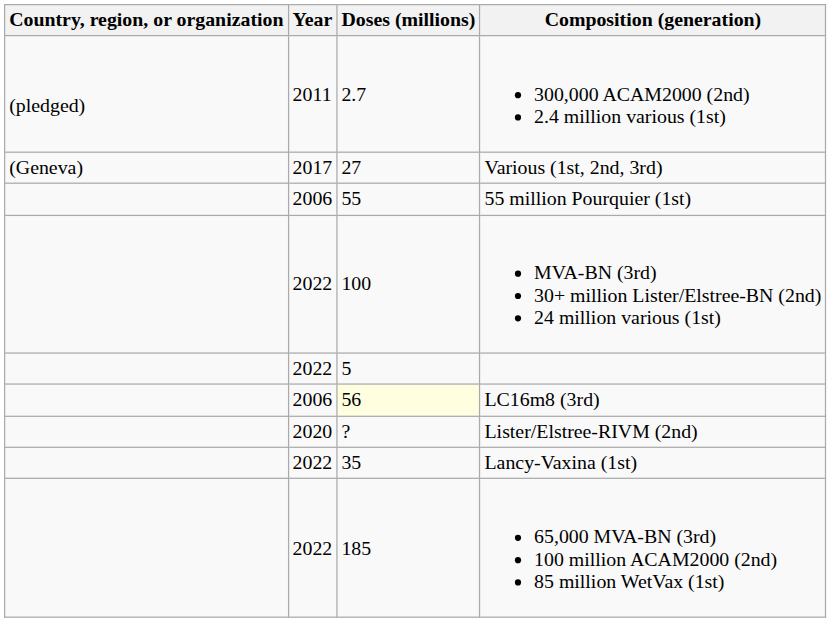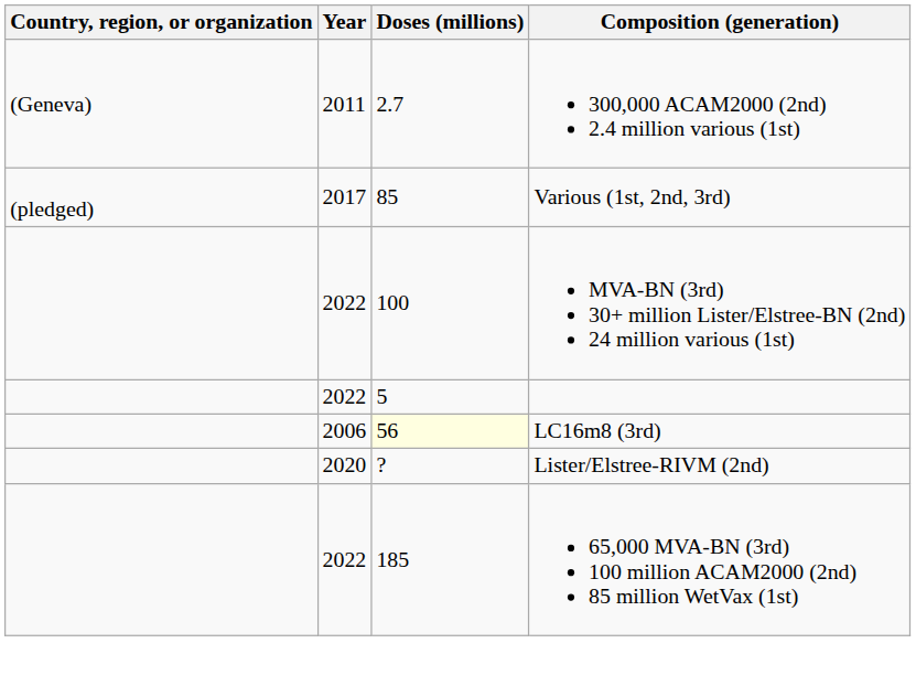300,000 ACAM2000 (2nd) 2.4 million various (1st) | Country, region, or organization: (pledged) -> (Geneva)
Various (1st, 2nd, 3rd) | Country, region, or organization: (Geneva) -> (pledged)
Various (1st, 2nd, 3rd) | Doses (millions): 27 -> 85
- row: 2006 | 55 | 55 million Pourquier (1st)
- row: 2022 | 35 | Lancy-Vaxina (1st)
